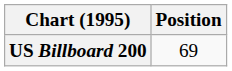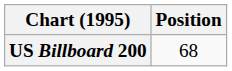US Billboard 200 | Position: 69 -> 68
